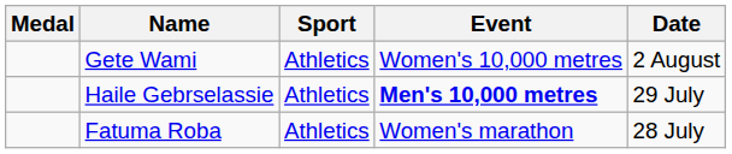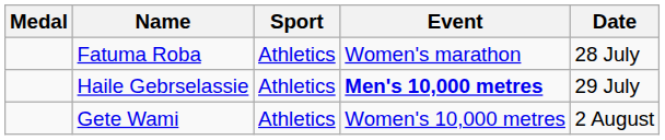rows swapped: Fatuma Roba <-> Gete Wami
